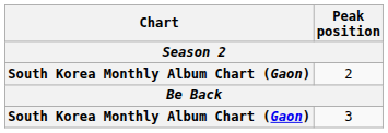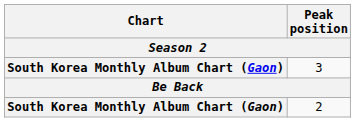rows swapped: 3 <-> 2
